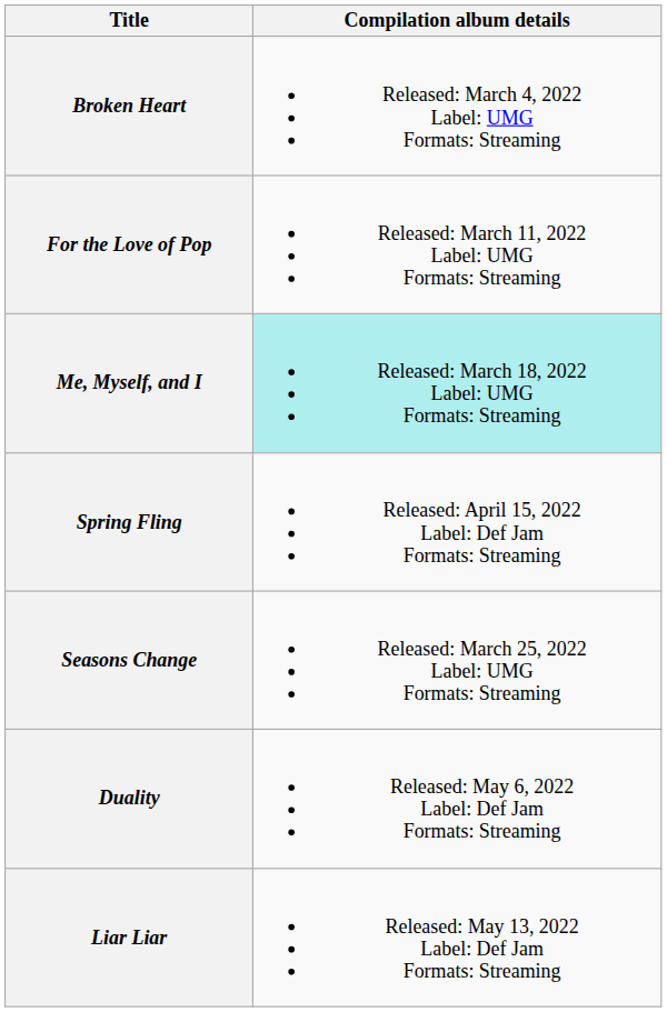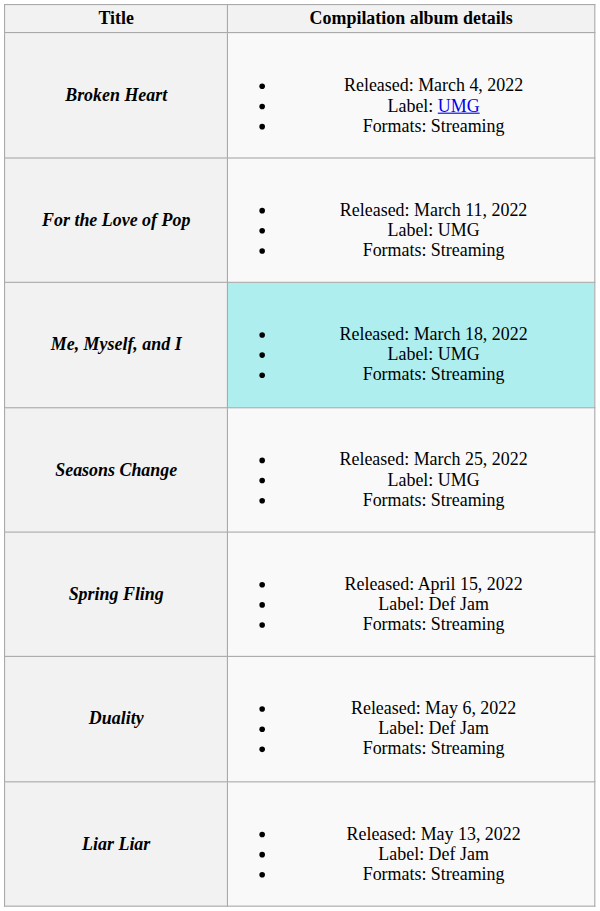rows swapped: Seasons Change <-> Spring Fling
